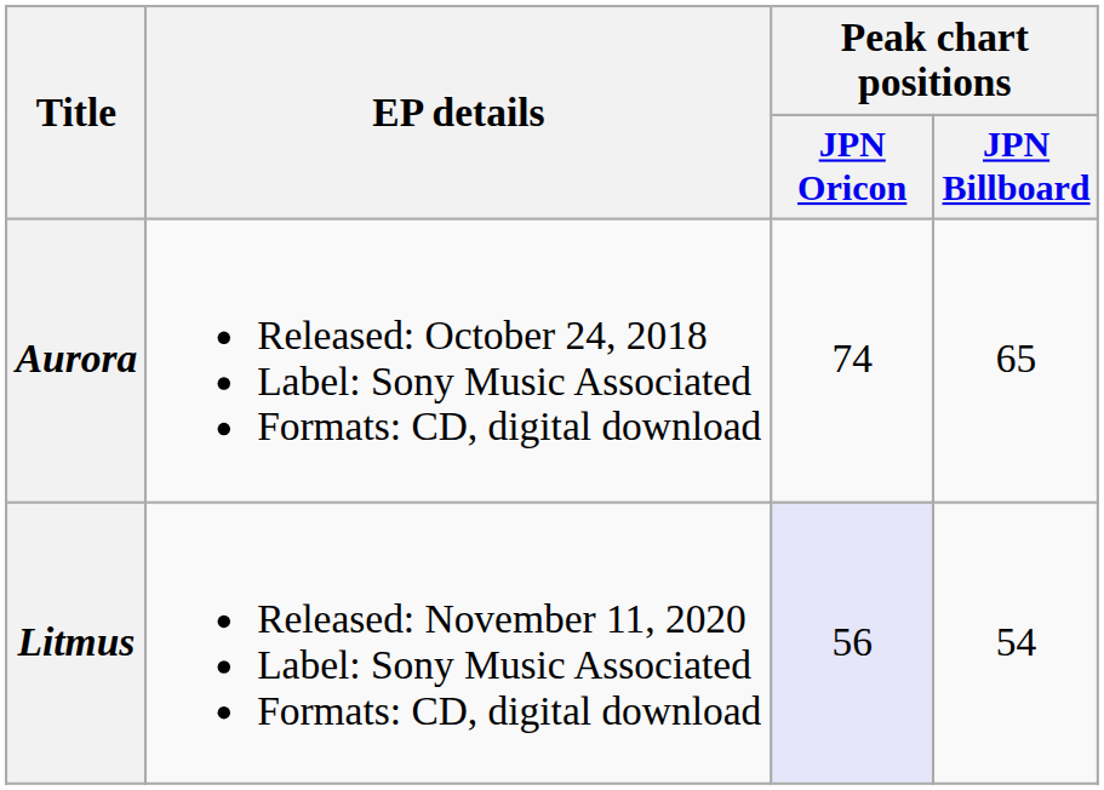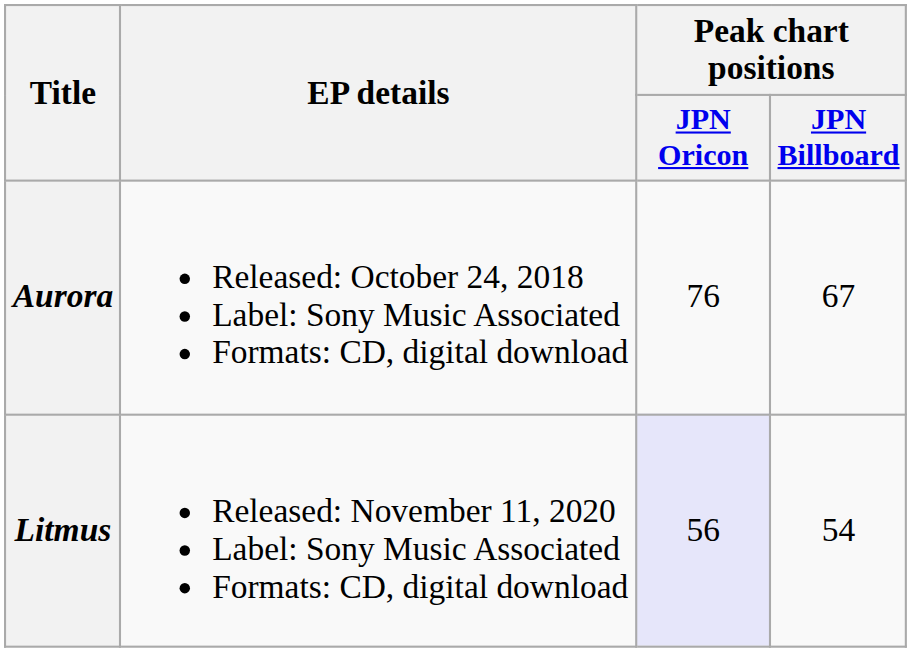Aurora | Peak chart positions / JPN Oricon: 74 -> 76
Aurora | Peak chart positions / JPN Billboard: 65 -> 67
